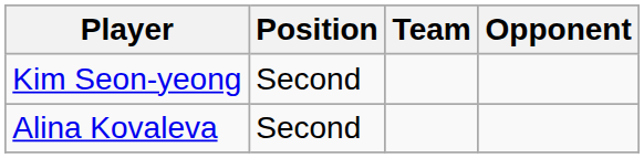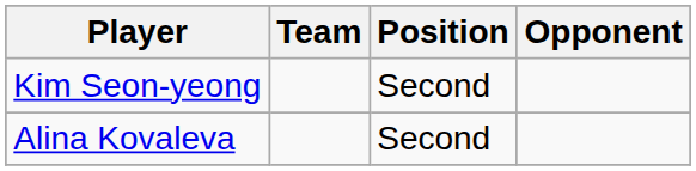columns swapped: Team <-> Position
